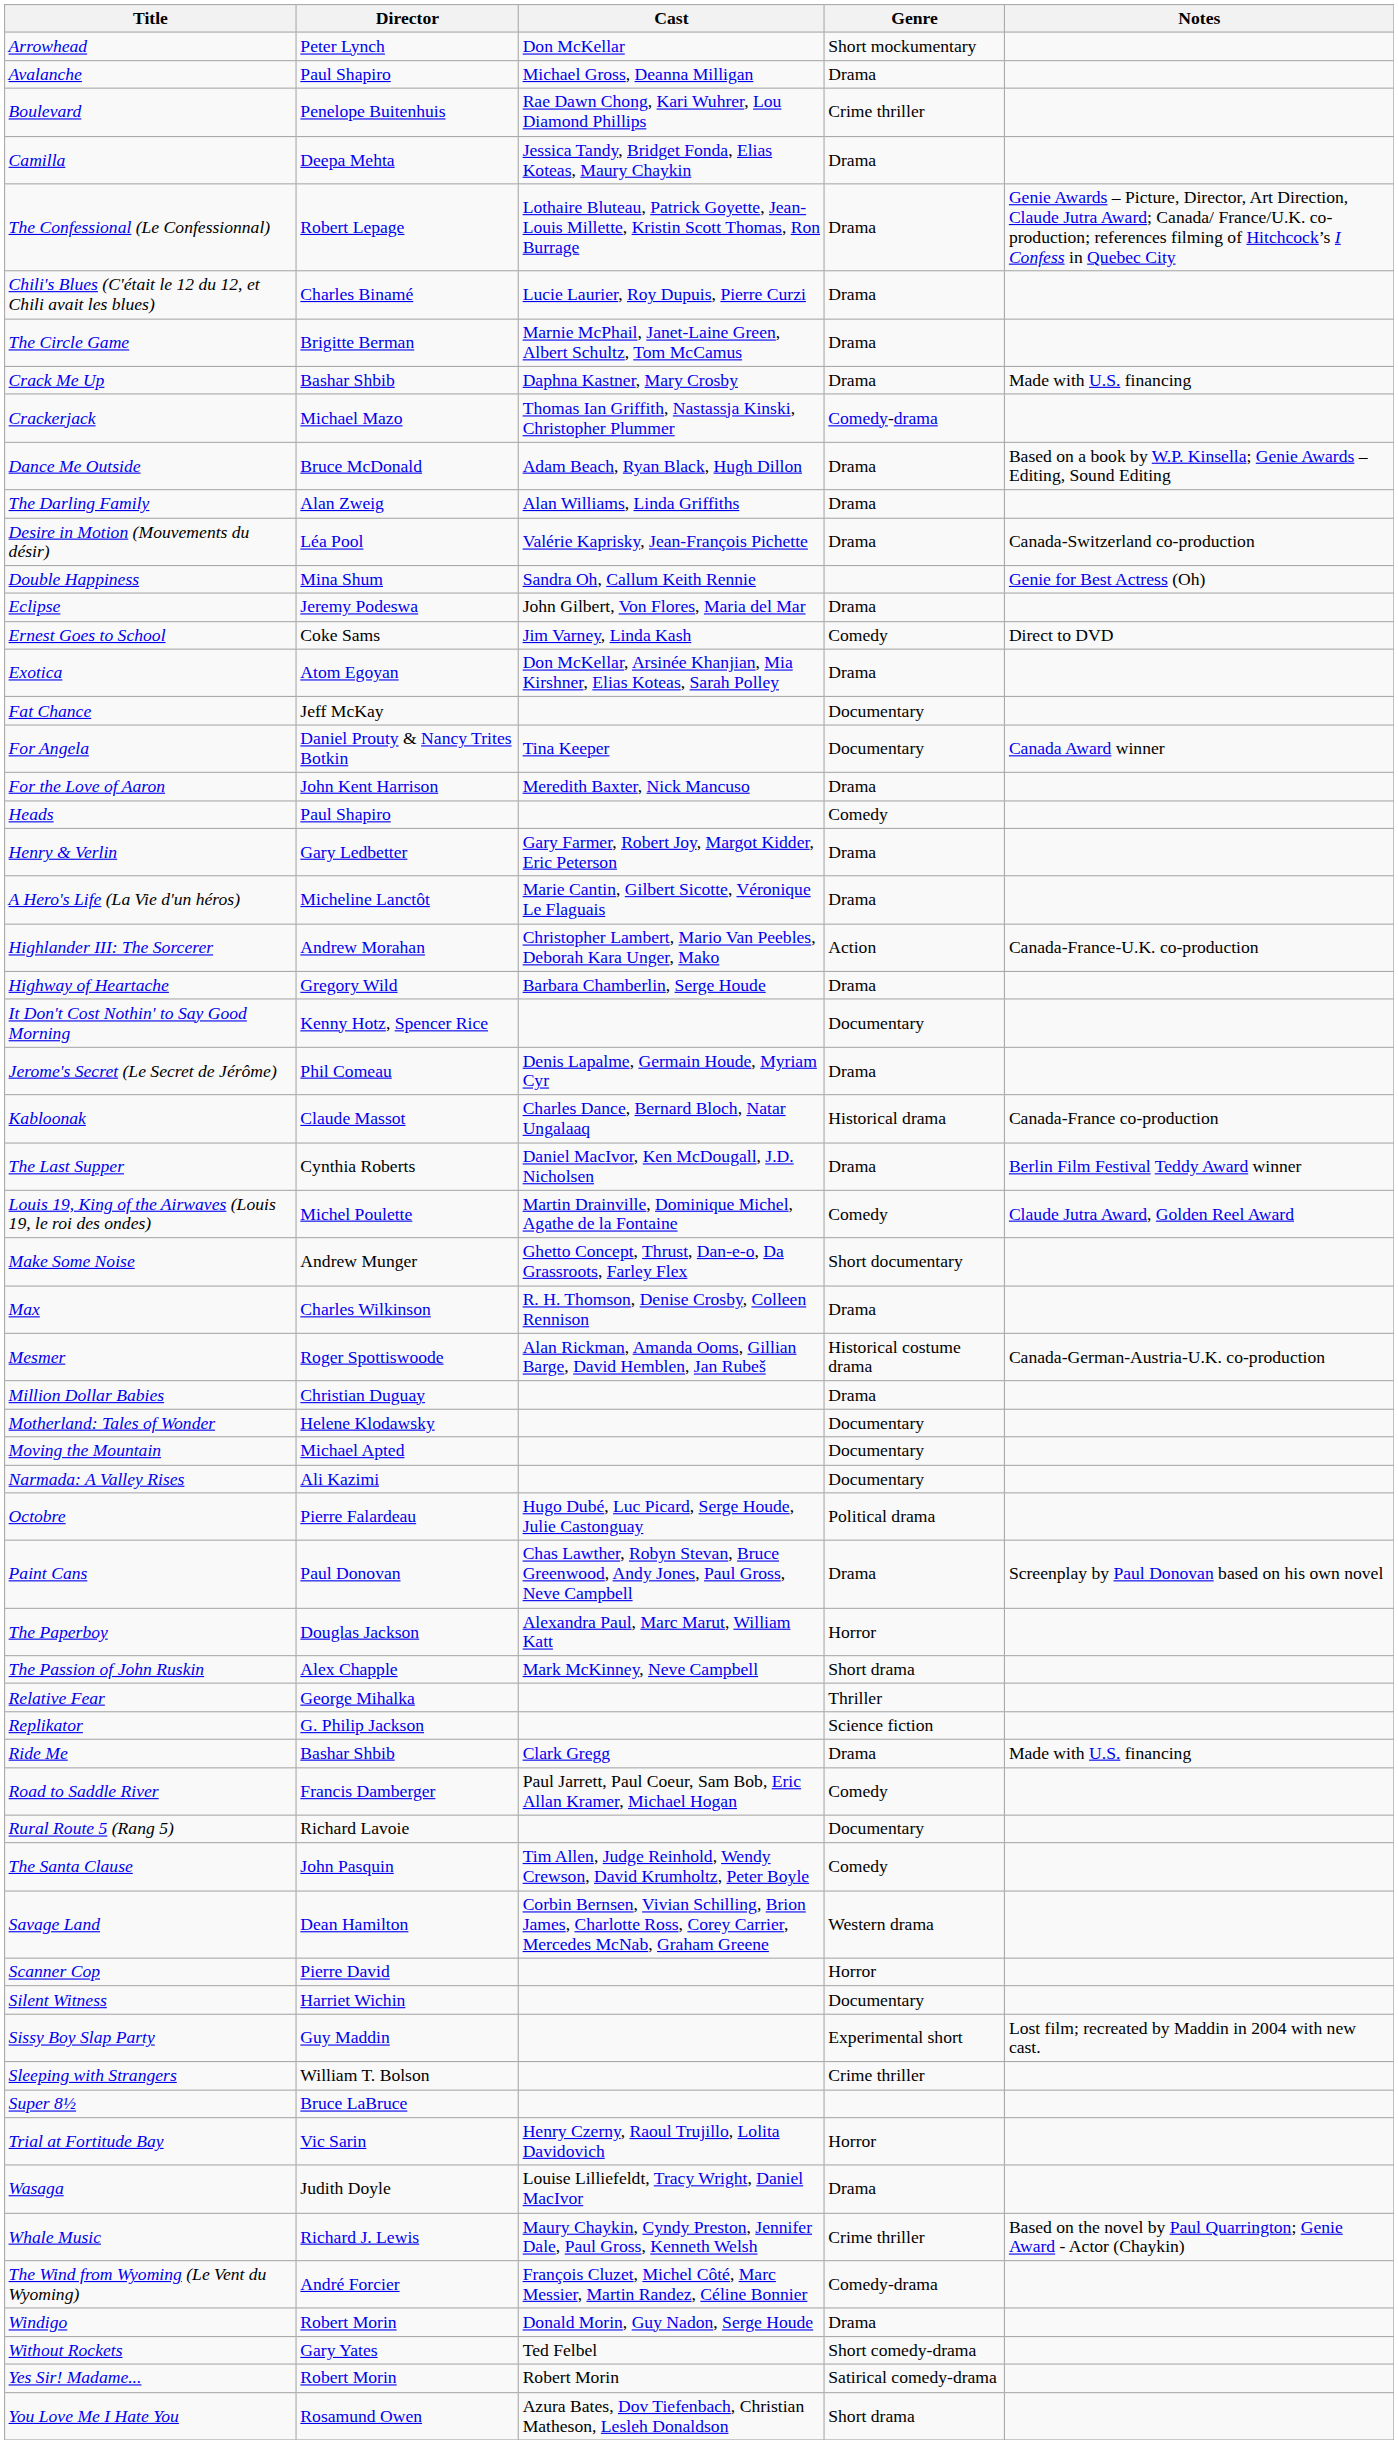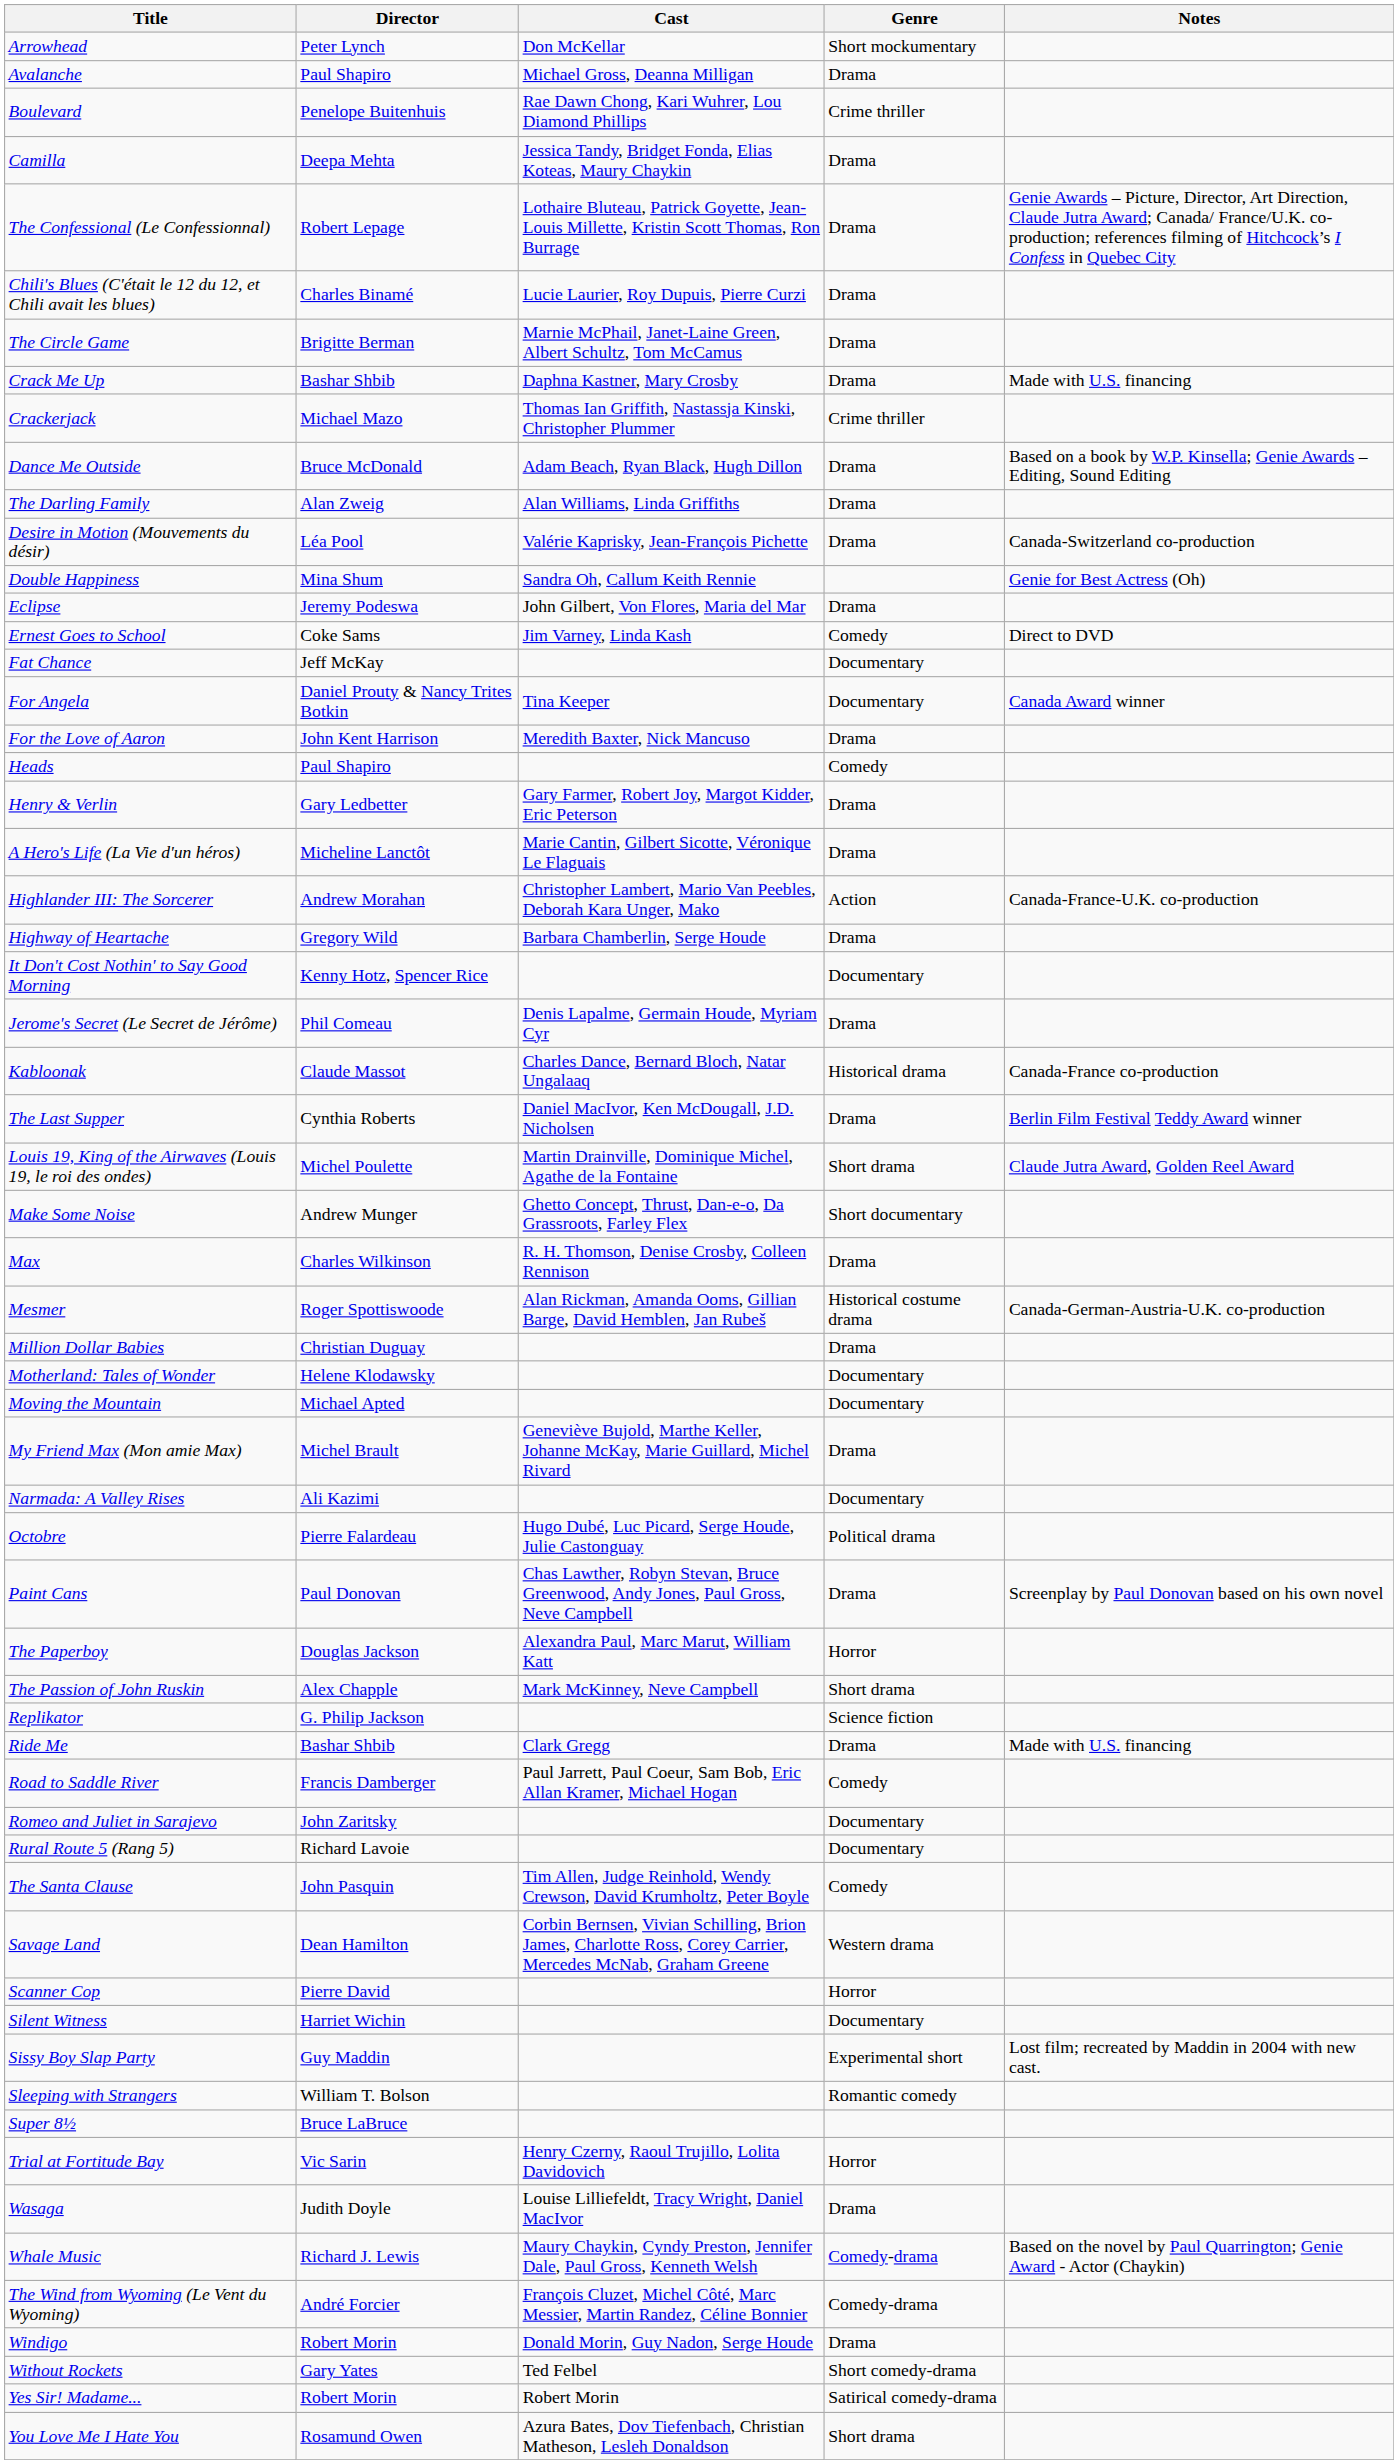Crackerjack | Genre: Comedy-drama -> Crime thriller
- row: Exotica | Atom Egoyan | Don McKellar, Arsinée Khanjian, Mia Kirshner, Elias Koteas, Sarah Polley | Drama
Louis 19, King of the Airwaves (Louis 19, le roi des ondes) | Genre: Comedy -> Short drama
+ row: My Friend Max (Mon amie Max) | Michel Brault | Geneviève Bujold, Marthe Keller, Johanne McKay, Marie Guillard, Michel Rivard | Drama
- row: Relative Fear | George Mihalka | Thriller
+ row: Romeo and Juliet in Sarajevo | John Zaritsky | Documentary
Sleeping with Strangers | Genre: Crime thriller -> Romantic comedy
Whale Music | Genre: Crime thriller -> Comedy-drama
